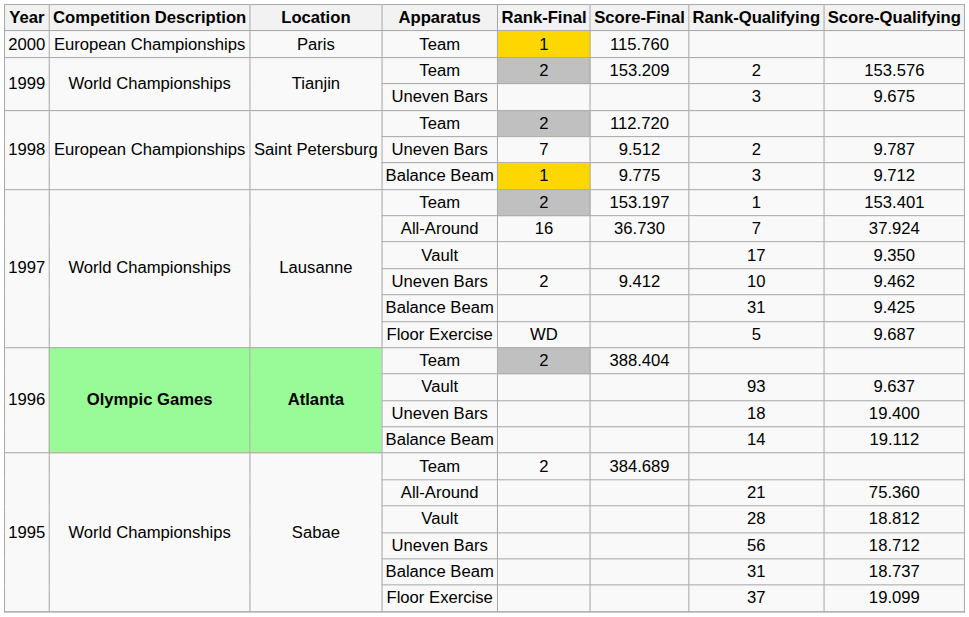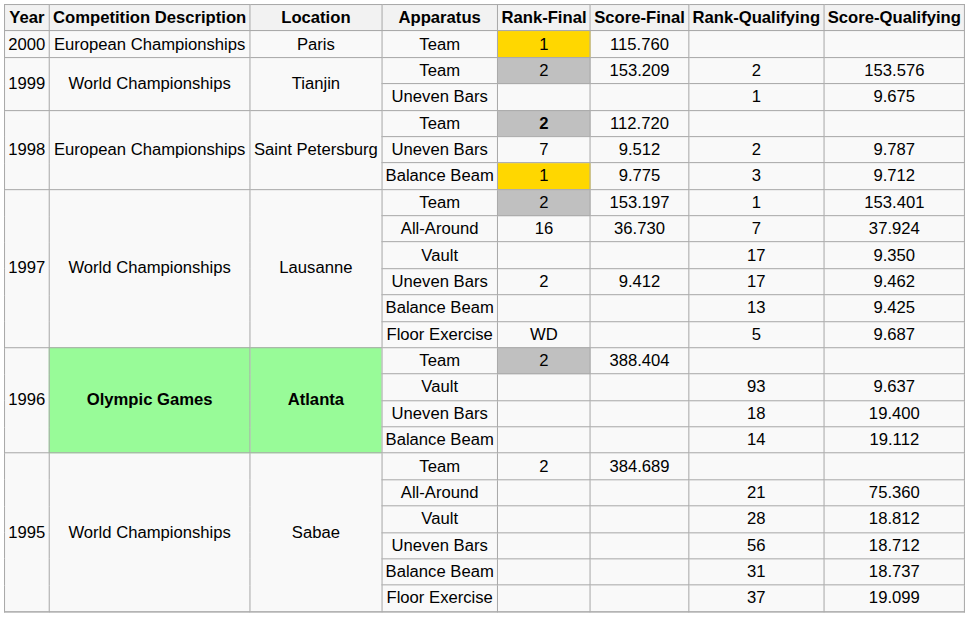1999 / Uneven Bars | Rank-Qualifying: 3 -> 1
1998 / Team | Rank-Final: normal -> bold
1997 / Uneven Bars | Rank-Qualifying: 10 -> 17
1997 / Balance Beam | Rank-Qualifying: 31 -> 13
